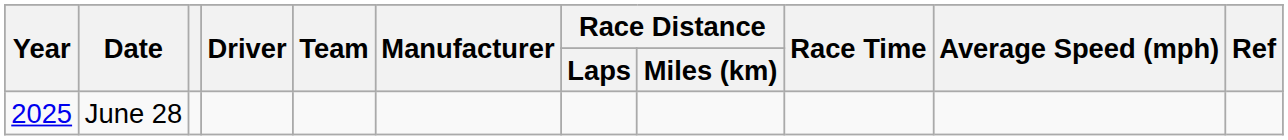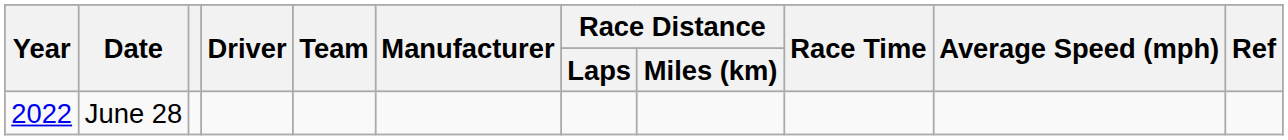June 28 | Year: 2025 -> 2022
